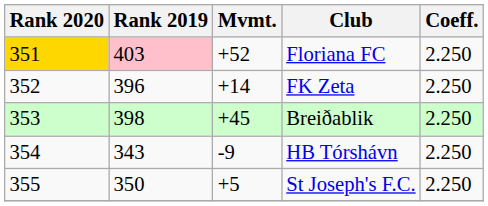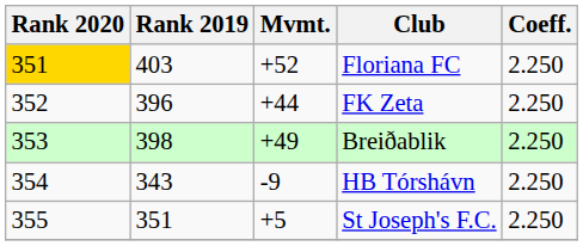Floriana FC | Rank 2019: pink background -> no background
FK Zeta | Mvmt.: +14 -> +44
Breiðablik | Mvmt.: +45 -> +49
St Joseph's F.C. | Rank 2019: 350 -> 351
